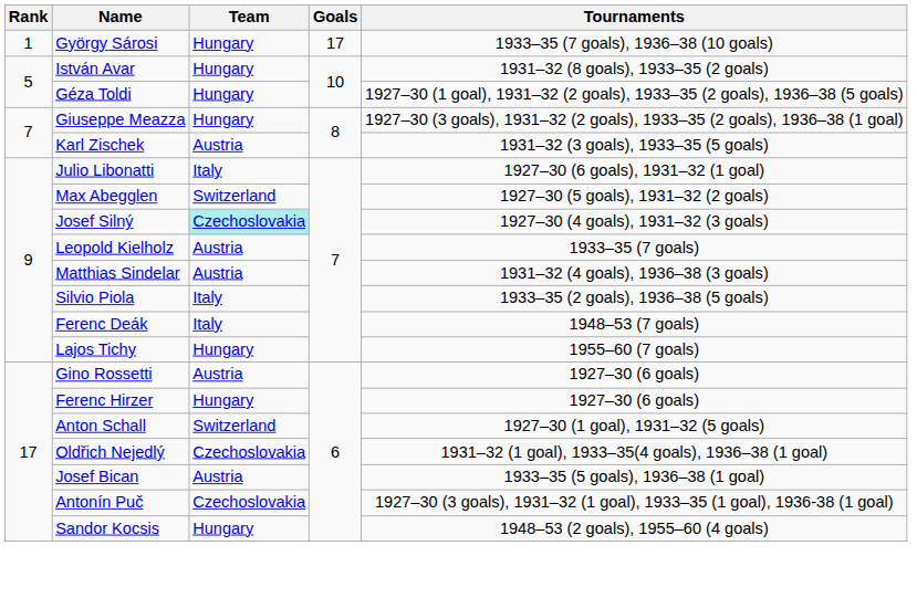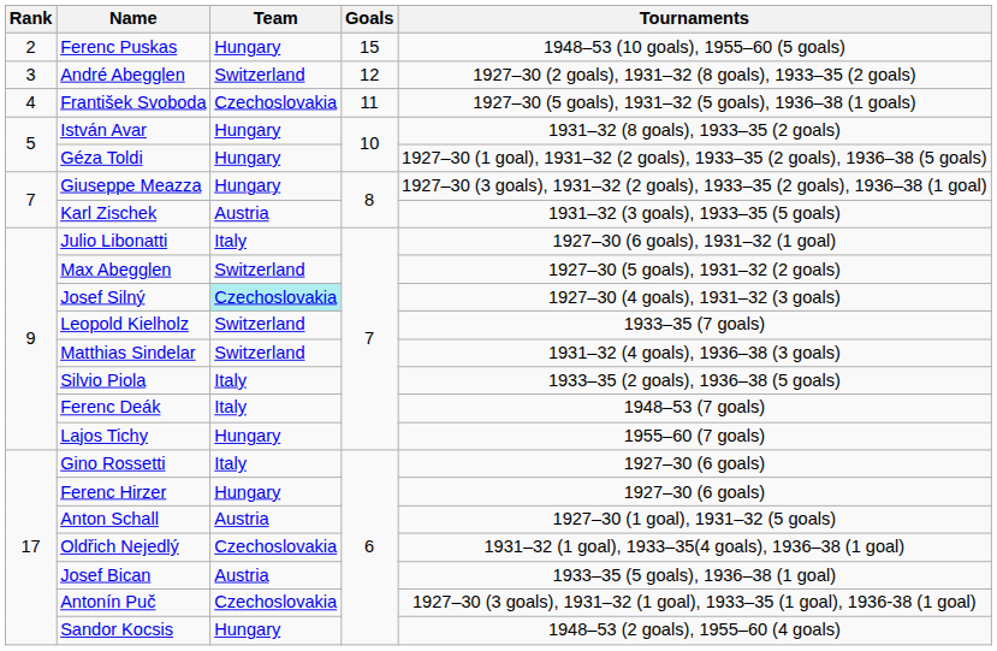- row: 1 | György Sárosi | Hungary | 17 | 1933–35 (7 goals), 1936–38 (10 goals)
+ row: 2 | Ferenc Puskas | Hungary | 15 | 1948–53 (10 goals), 1955–60 (5 goals)
+ row: 3 | André Abegglen | Switzerland | 12 | 1927–30 (2 goals), 1931–32 (8 goals), 1933–35 (2 goals)
+ row: 4 | František Svoboda | Czechoslovakia | 11 | 1927–30 (5 goals), 1931–32 (5 goals), 1936–38 (1 goals)
Leopold Kielholz | Team: Austria -> Switzerland
Matthias Sindelar | Team: Austria -> Switzerland
Gino Rossetti | Team: Austria -> Italy
Anton Schall | Team: Switzerland -> Austria
